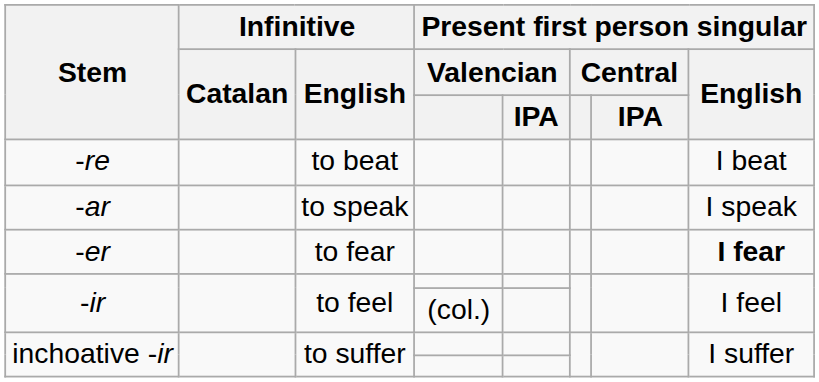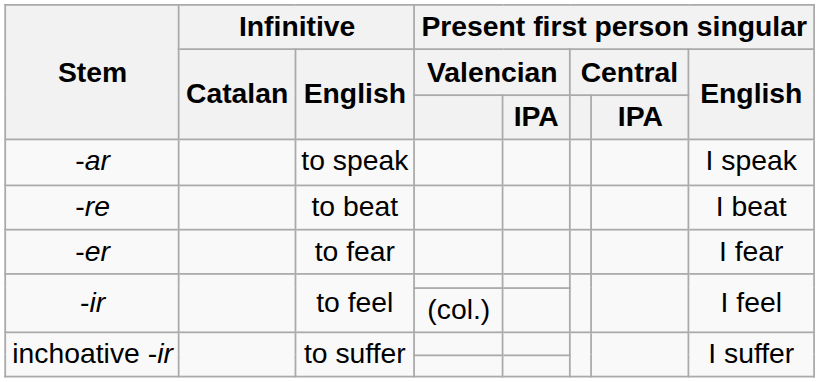rows swapped: -ar <-> -re
-er | Present first person singular / English: bold -> normal
